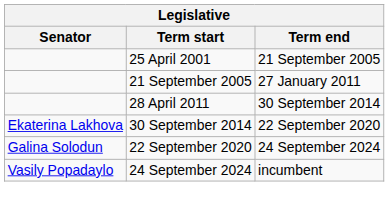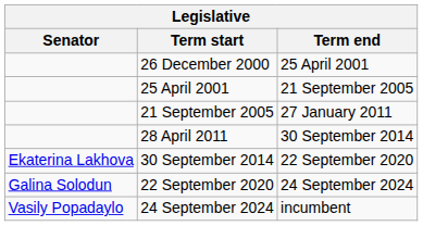+ row: 26 December 2000 | 25 April 2001
